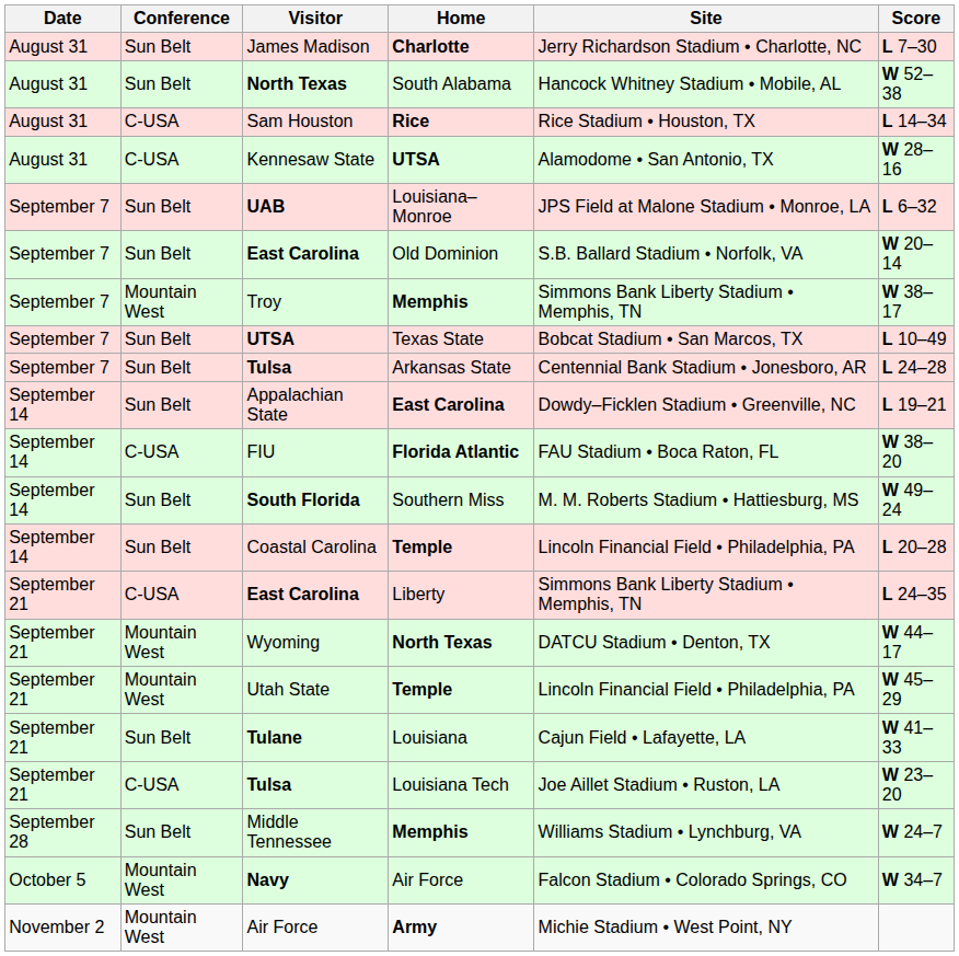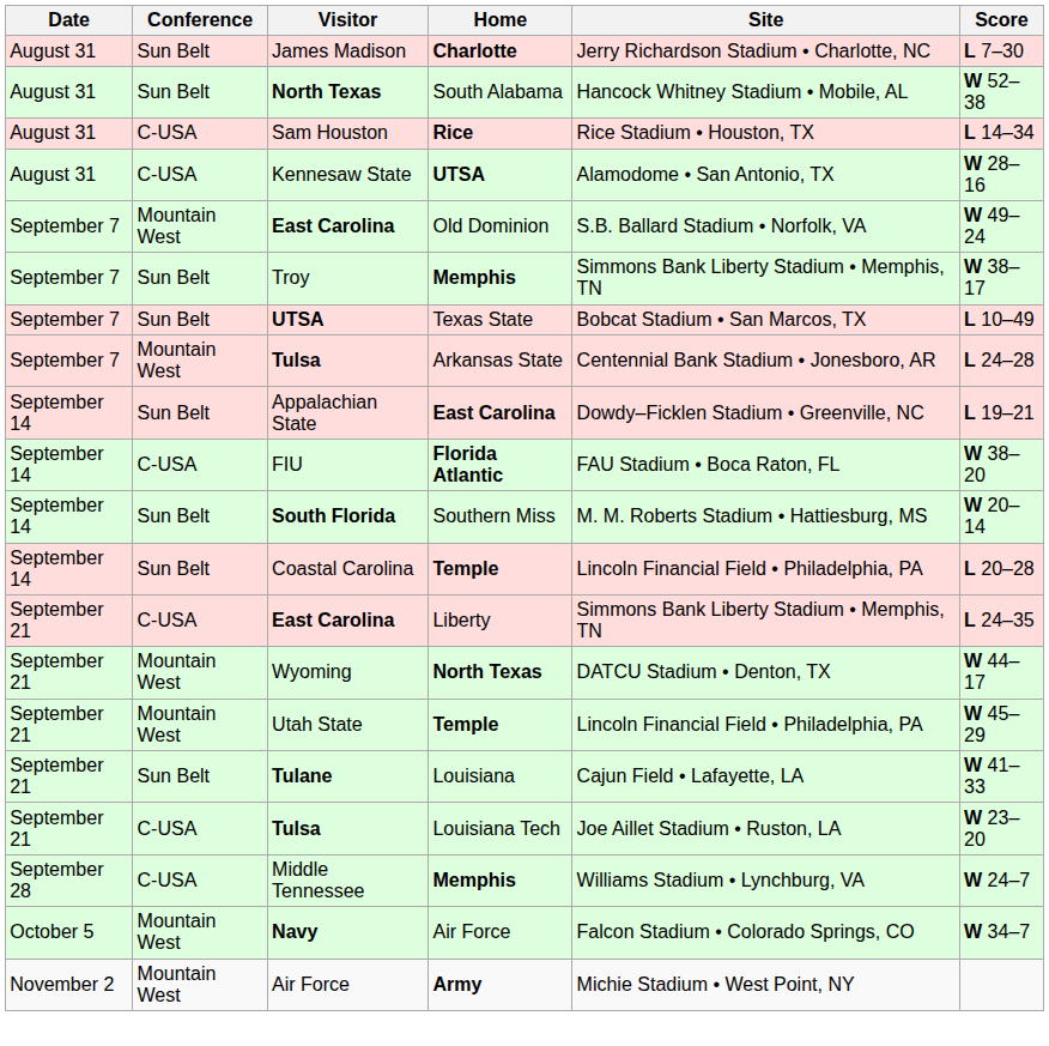- row: September 7 | Sun Belt | UAB | Louisiana–Monroe | JPS Field at Malone Stadium • Monroe, LA | L 6–32
East Carolina / Old Dominion | Conference: Sun Belt -> Mountain West
East Carolina / Old Dominion | Score: W 20–14 -> W 49–24
Troy | Conference: Mountain West -> Sun Belt
Tulsa / Arkansas State | Conference: Sun Belt -> Mountain West
South Florida | Score: W 49–24 -> W 20–14
Middle Tennessee | Conference: Sun Belt -> C-USA
